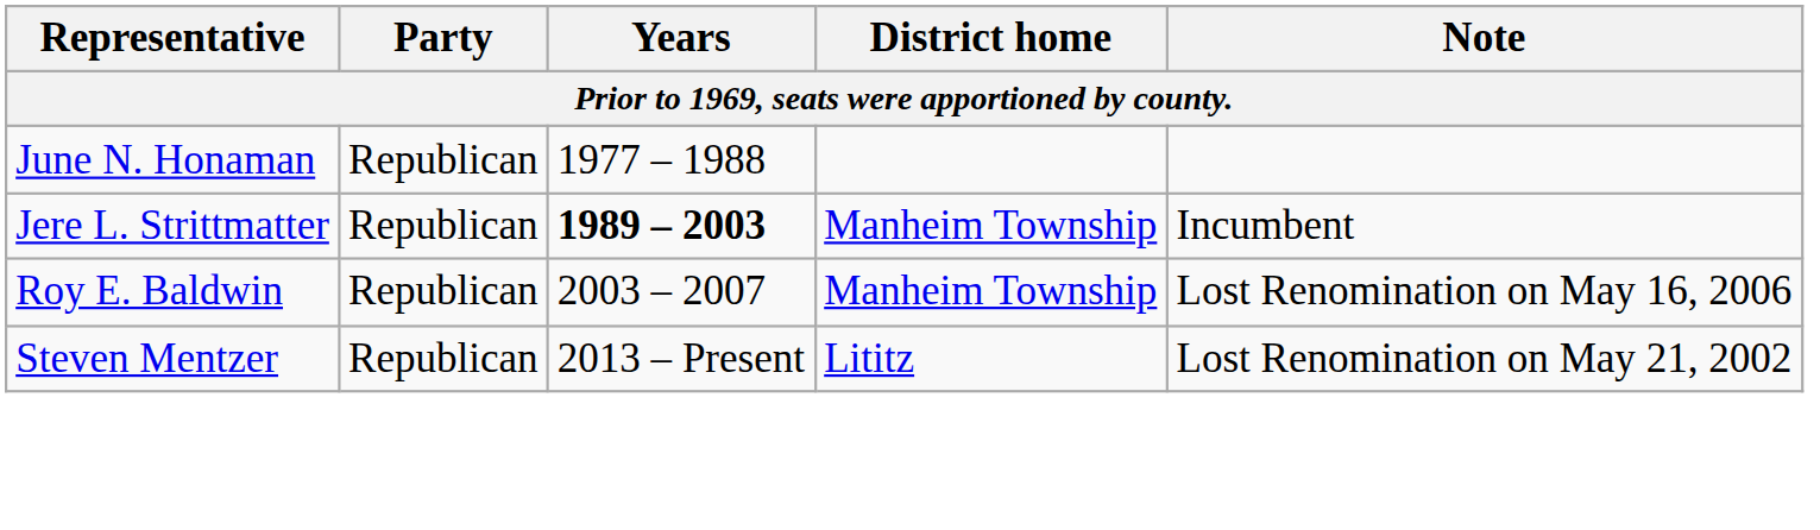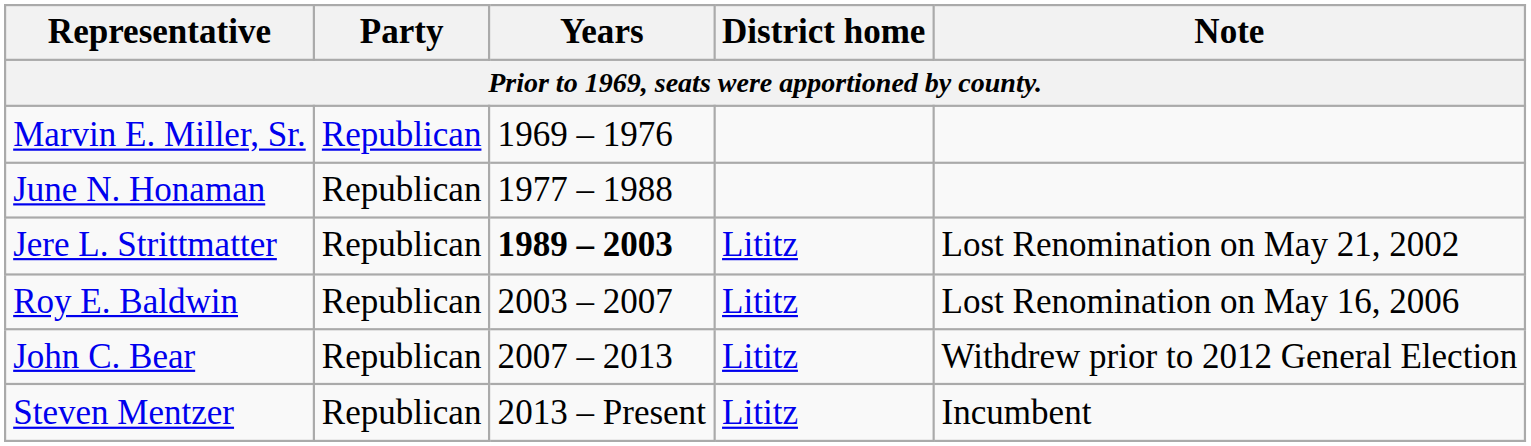+ row: Marvin E. Miller, Sr. | Republican | 1969 – 1976
Jere L. Strittmatter | District home: Manheim Township -> Lititz
Jere L. Strittmatter | Note: Incumbent -> Lost Renomination on May 21, 2002
Roy E. Baldwin | District home: Manheim Township -> Lititz
+ row: John C. Bear | Republican | 2007 – 2013 | Lititz | Withdrew prior to 2012 General Election
Steven Mentzer | Note: Lost Renomination on May 21, 2002 -> Incumbent
